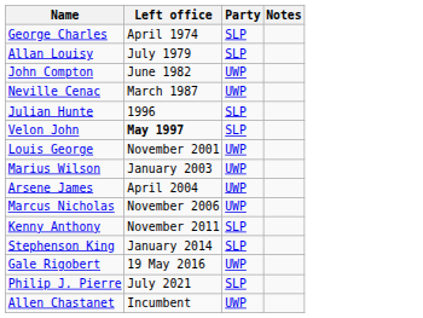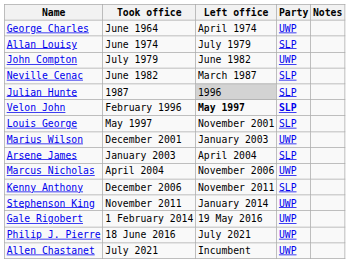+ column: Took office | June 1964 | June 1974 | July 1979 | June 1982 | 1987 | February 1996 | May 1997 | December 2001 | January 2003 | April 2004 | December 2006 | November 2011 | 1 February 2014 | 18 June 2016 | July 2021
George Charles | Party: SLP -> UWP
Neville Cenac | Party: UWP -> SLP
Julian Hunte | Left office: no background -> lightgrey background
Velon John | Party: normal -> bold
Louis George | Party: UWP -> SLP
Arsene James | Party: UWP -> SLP
Stephenson King | Party: SLP -> UWP
Philip J. Pierre | Party: SLP -> UWP
